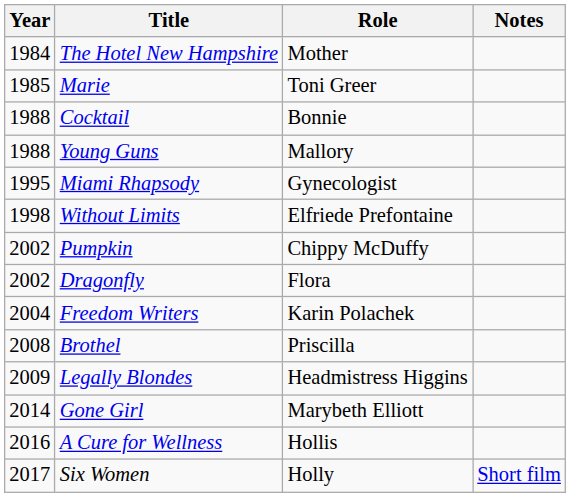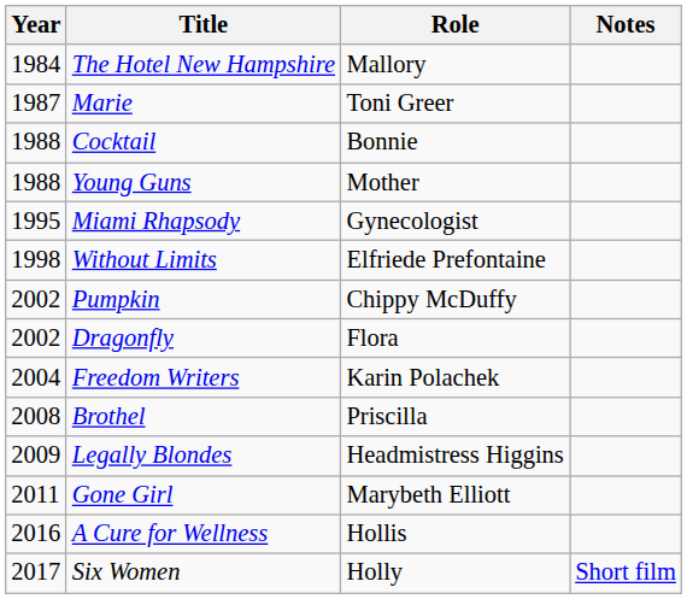The Hotel New Hampshire | Role: Mother -> Mallory
Marie | Year: 1985 -> 1987
Young Guns | Role: Mallory -> Mother
Gone Girl | Year: 2014 -> 2011
